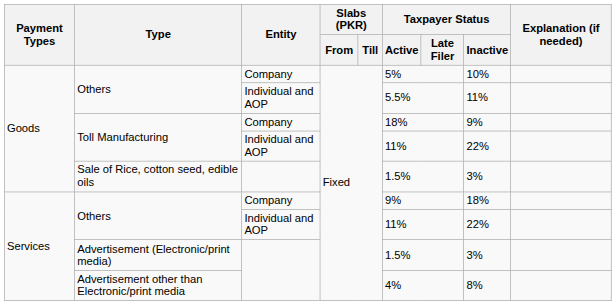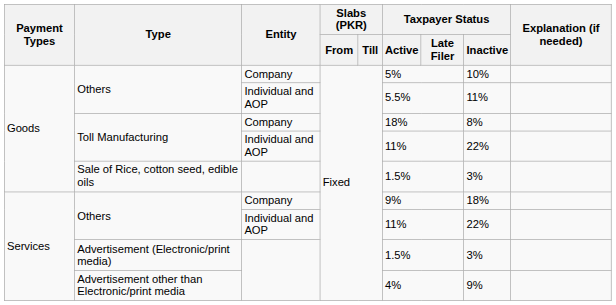Toll Manufacturing / Company | Taxpayer Status / Inactive: 9% -> 8%
Advertisement other than Electronic/print media | Taxpayer Status / Inactive: 8% -> 9%
